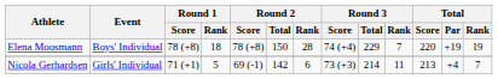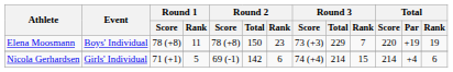Elena Moosmann | Round 1 / Rank: 18 -> 11
Elena Moosmann | Round 2 / Rank: 28 -> 23
Elena Moosmann | Round 3 / Score: 74 (+4) -> 73 (+3)
Nicola Gerhardsen | Round 3 / Score: 73 (+3) -> 74 (+4)
Nicola Gerhardsen | Round 3 / Rank: 11 -> 15
Nicola Gerhardsen | Total / Score: 213 -> 214
Nicola Gerhardsen | Total / Rank: 7 -> 6
